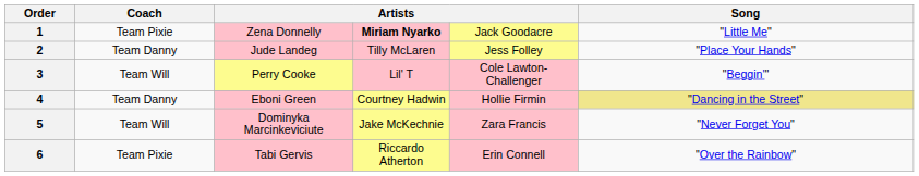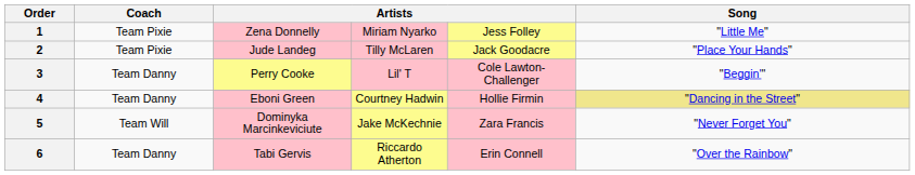1 | column 4: bold -> normal
1 | column 5: Jack Goodacre -> Jess Folley
2 | Coach: Team Danny -> Team Pixie
2 | column 5: Jess Folley -> Jack Goodacre
3 | Coach: Team Will -> Team Danny
6 | Coach: Team Pixie -> Team Danny
